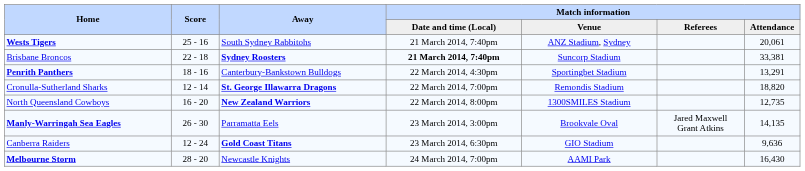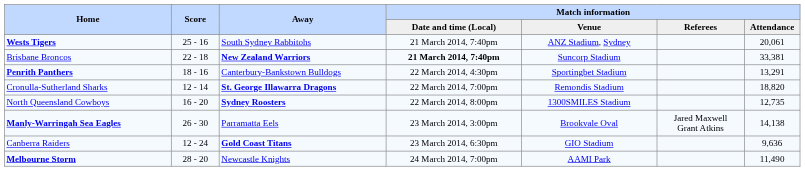Brisbane Broncos | Away: Sydney Roosters -> New Zealand Warriors
North Queensland Cowboys | Away: New Zealand Warriors -> Sydney Roosters
Manly-Warringah Sea Eagles | Match information / Attendance: 14,135 -> 14,138
Melbourne Storm | Match information / Attendance: 16,430 -> 11,490
